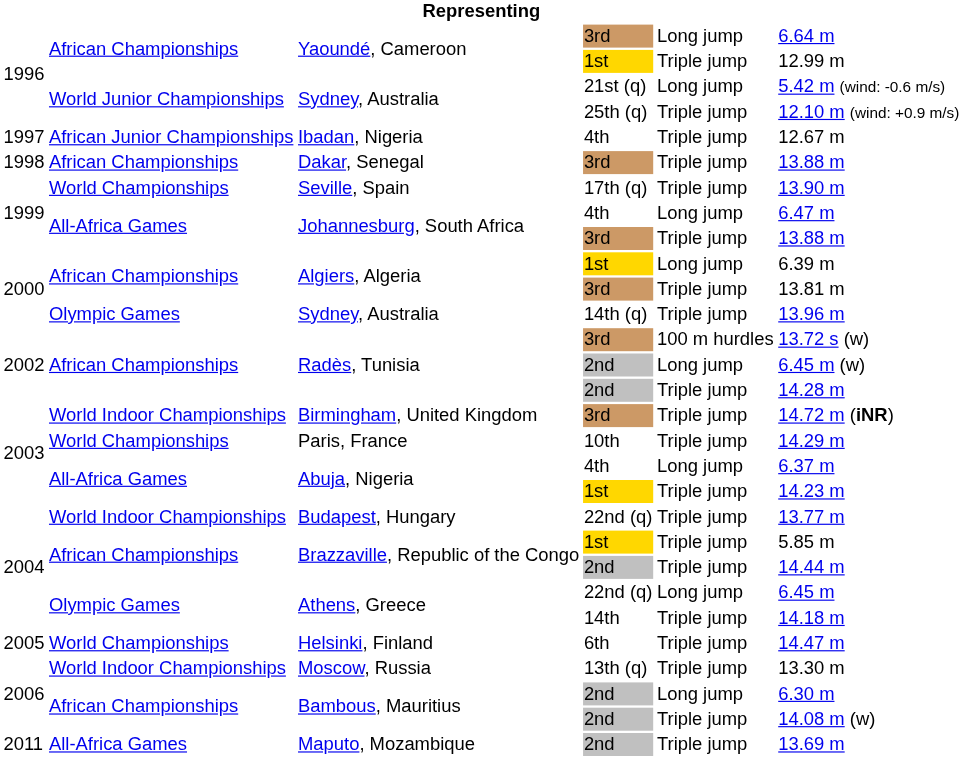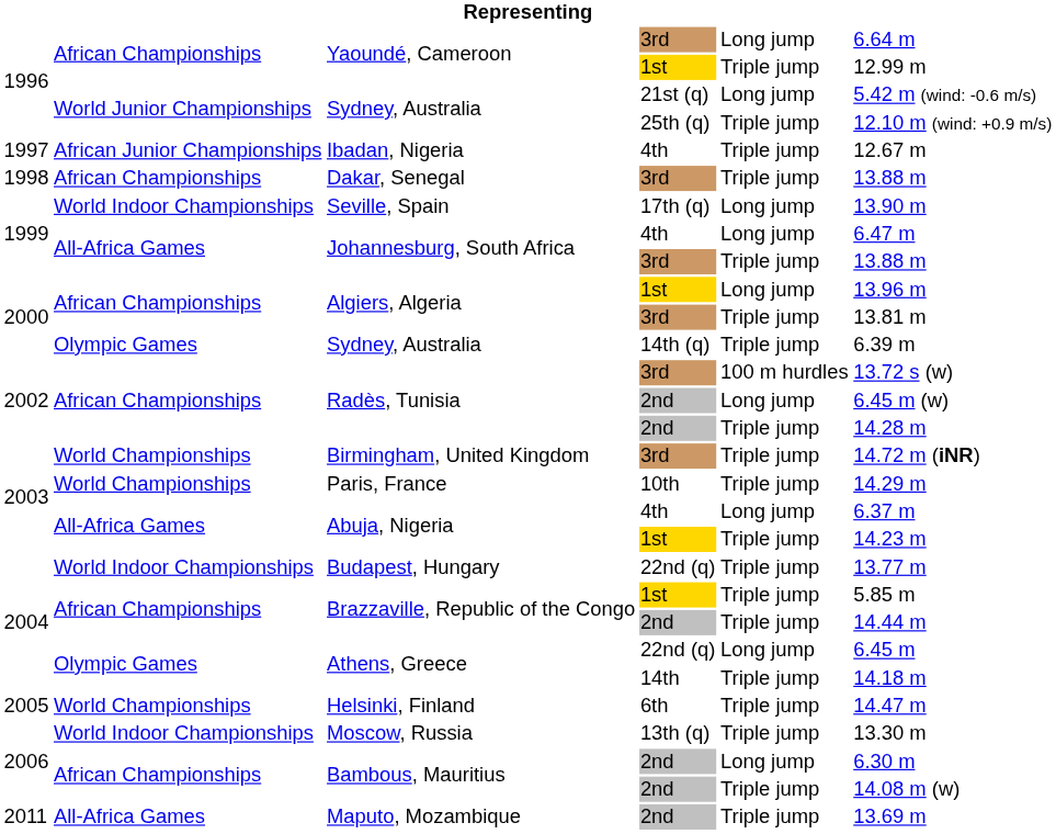Seville, Spain | column 2: World Championships -> World Indoor Championships
Seville, Spain | column 5: Triple jump -> Long jump
Algiers, Algeria / 1st | column 6: 6.39 m -> 13.96 m
Sydney, Australia / 14th (q) | column 6: 13.96 m -> 6.39 m
Birmingham, United Kingdom | column 2: World Indoor Championships -> World Championships
